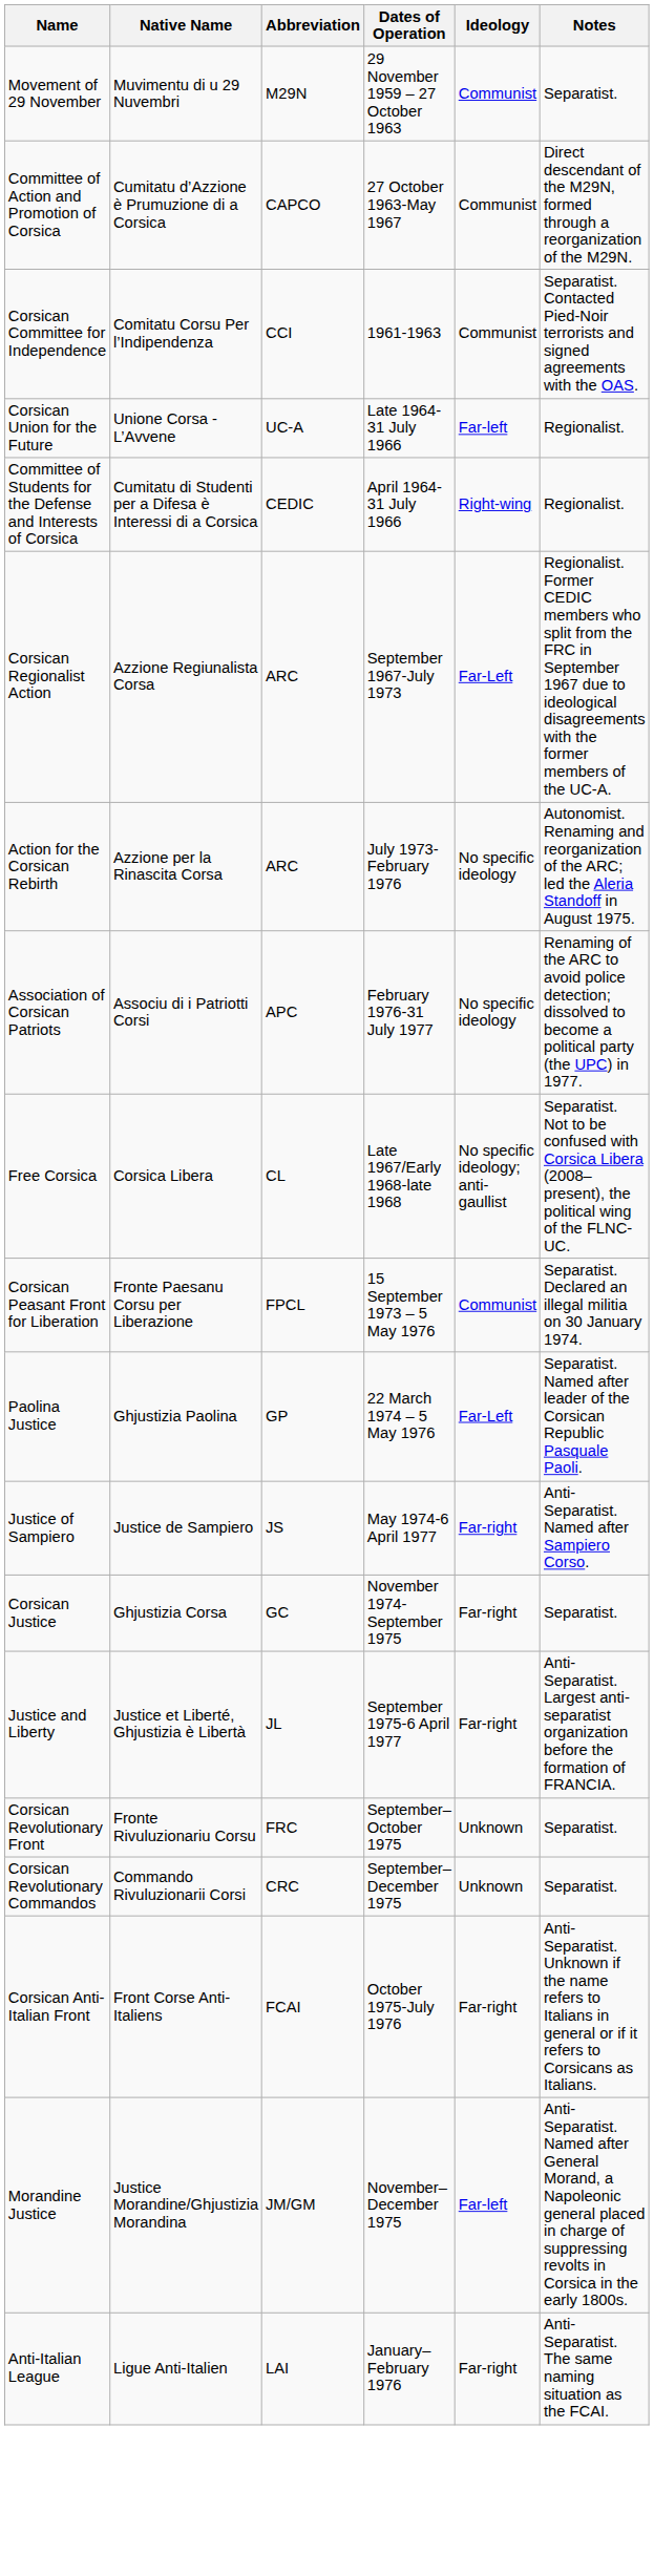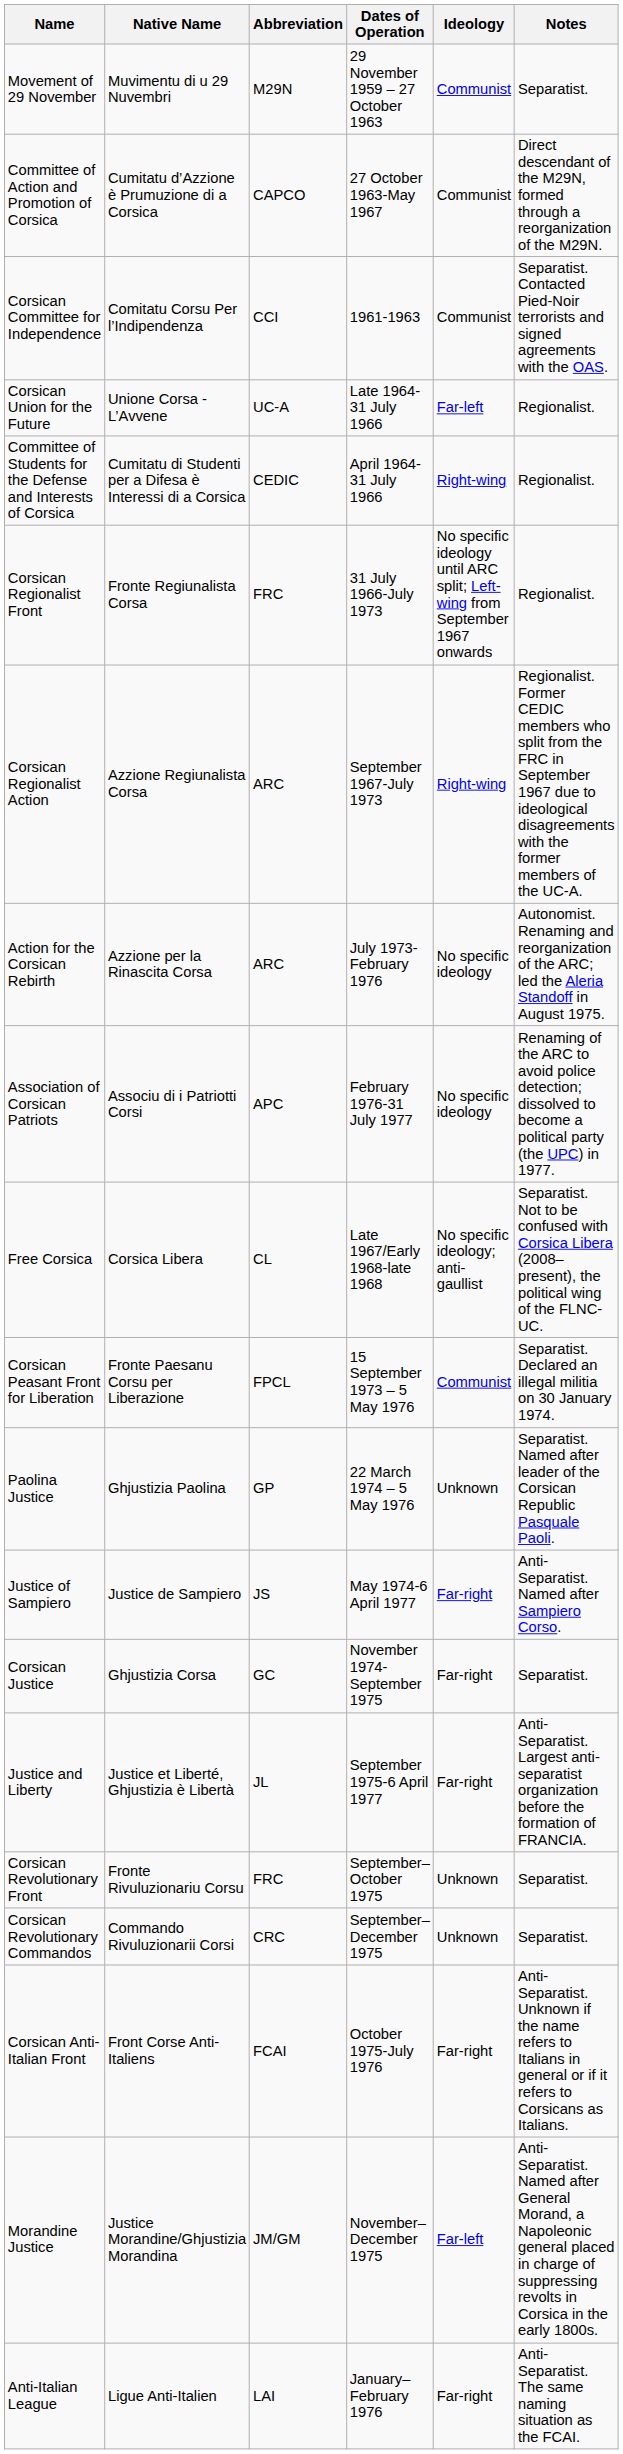+ row: Corsican Regionalist Front | Fronte Regiunalista Corsa | FRC | 31 July 1966-July 1973 | No specific ideology until ARC split; Left-wing from September 1967 onwards | Regionalist.
Corsican Regionalist Action | Ideology: Far-Left -> Right-wing
Paolina Justice | Ideology: Far-Left -> Unknown
